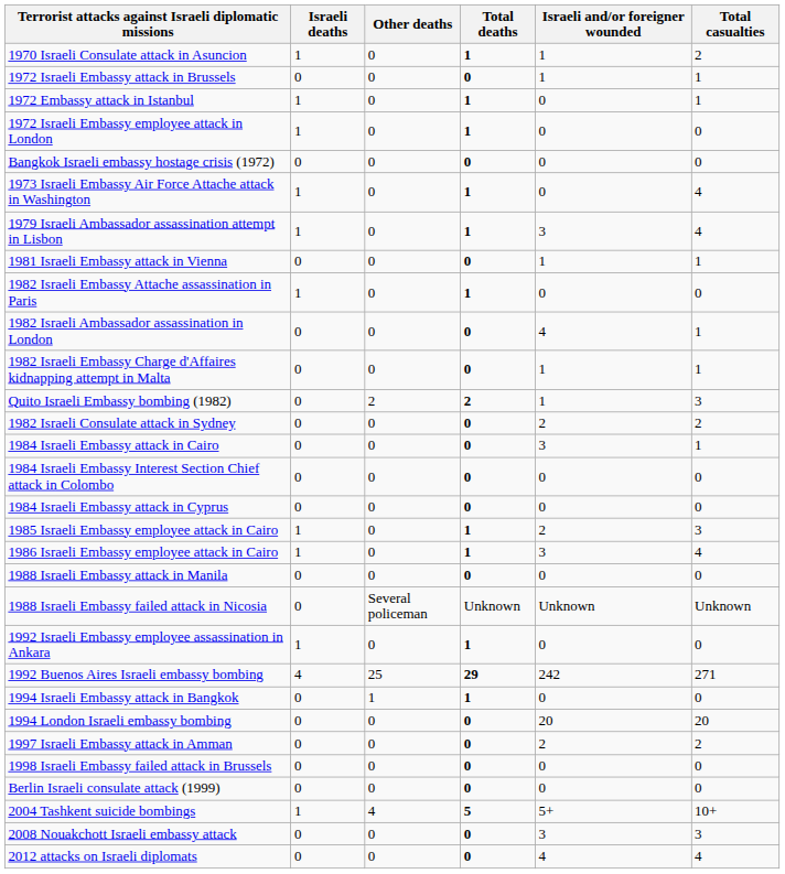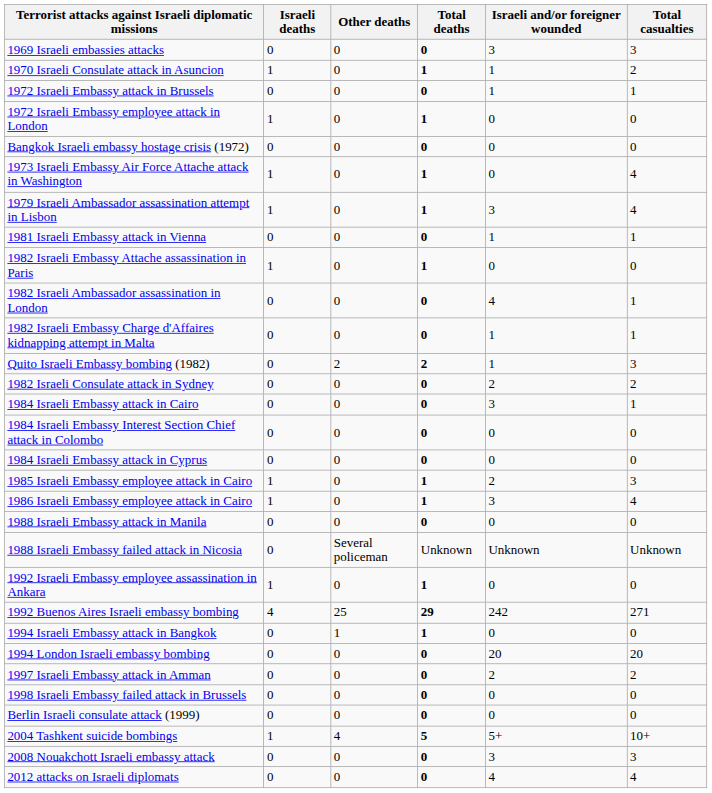+ row: 1969 Israeli embassies attacks | 0 | 0 | 0 | 3 | 3
- row: 1972 Embassy attack in Istanbul | 1 | 0 | 1 | 0 | 1
